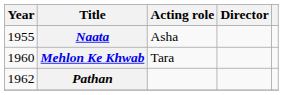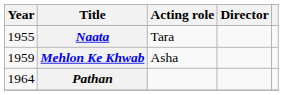Naata | Acting role: Asha -> Tara
Mehlon Ke Khwab | Year: 1960 -> 1959
Mehlon Ke Khwab | Acting role: Tara -> Asha
Pathan | Year: 1962 -> 1964
